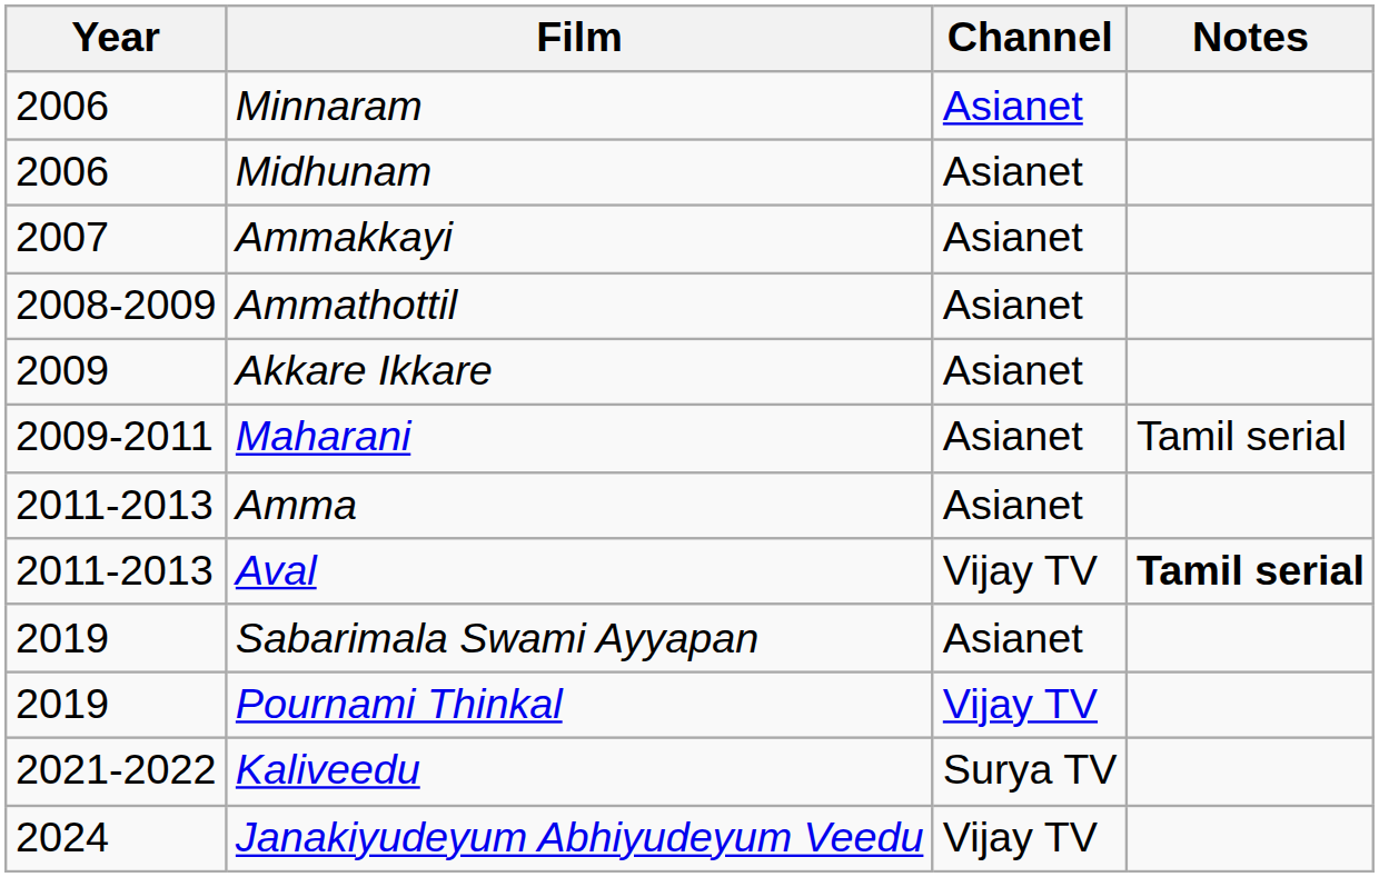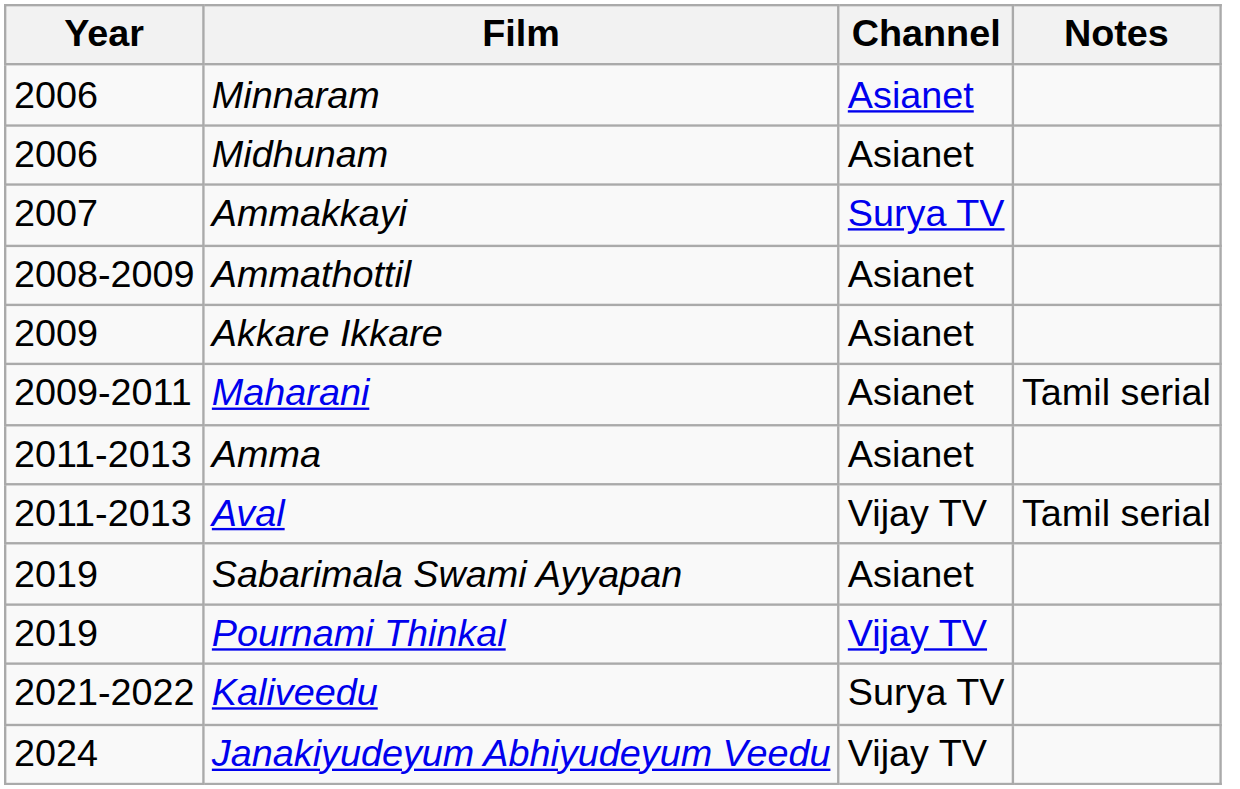Ammakkayi | Channel: Asianet -> Surya TV
Aval | Notes: bold -> normal
